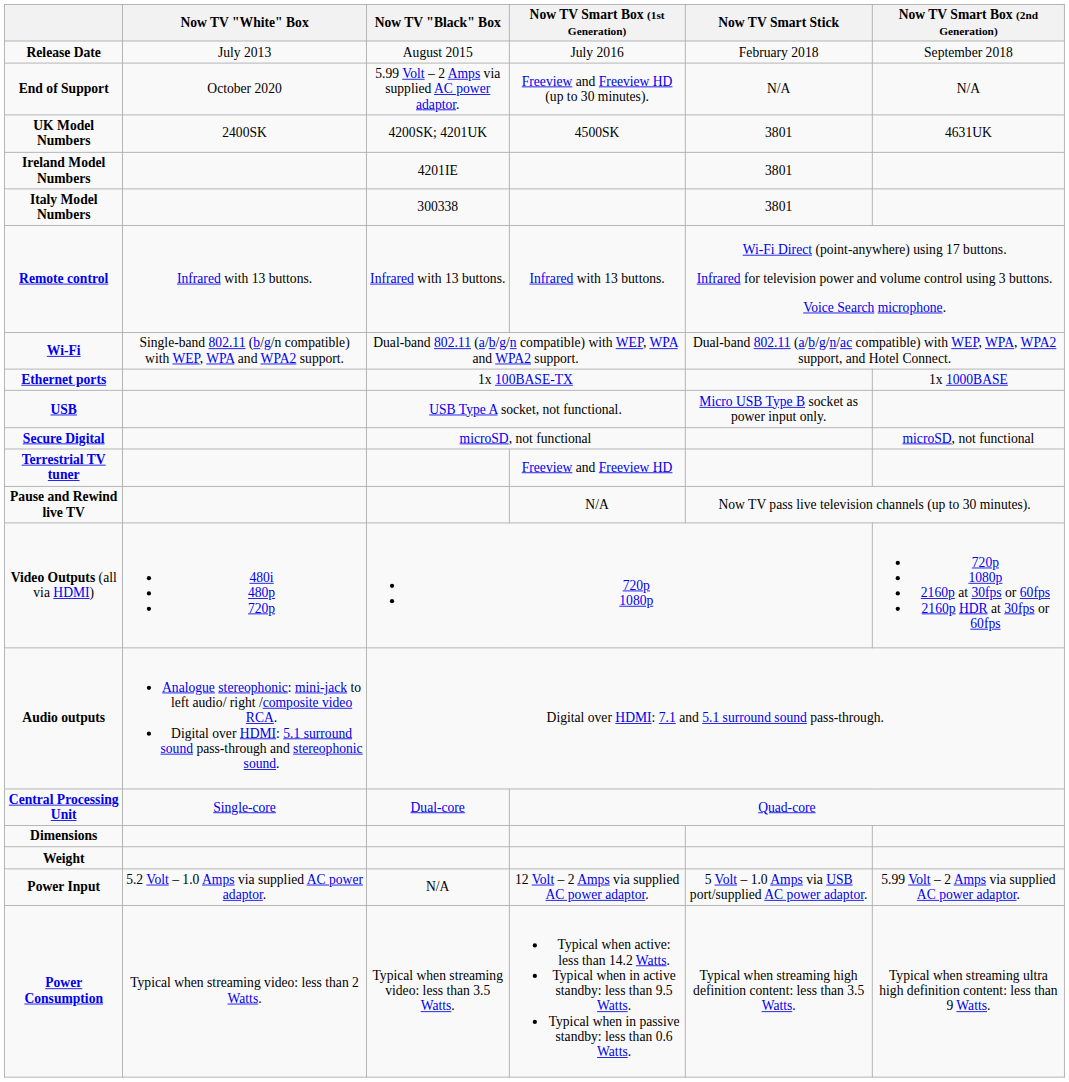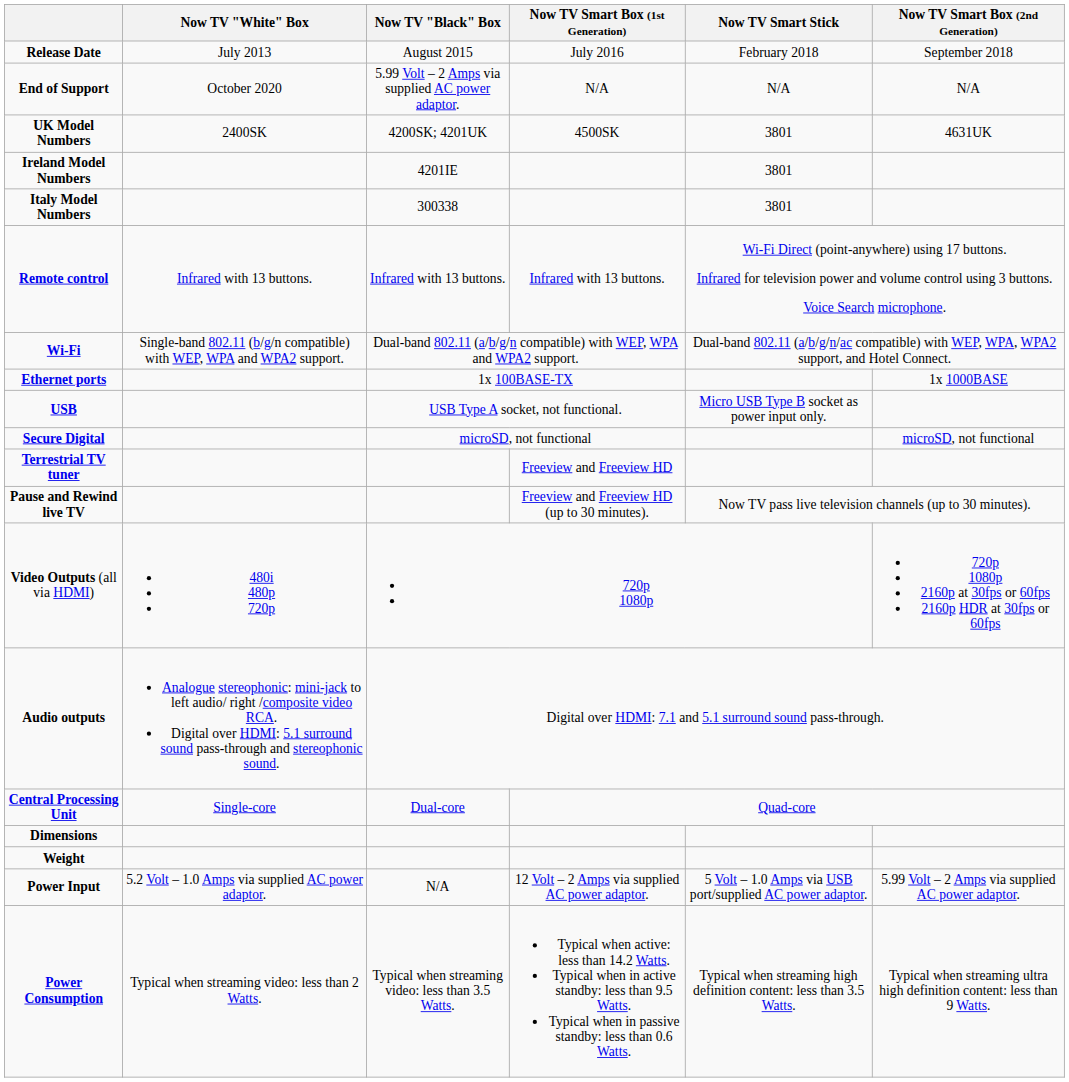End of Support | Now TV Smart Box (1st Generation): Freeview and Freeview HD (up to 30 minutes). -> N/A
Pause and Rewind live TV | Now TV Smart Box (1st Generation): N/A -> Freeview and Freeview HD (up to 30 minutes).
